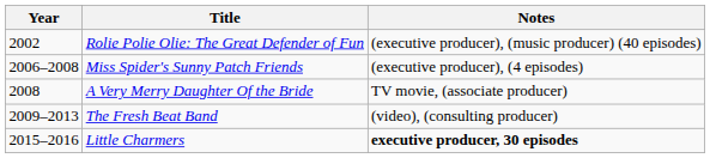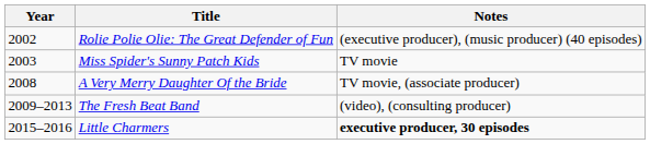+ row: 2003 | Miss Spider's Sunny Patch Kids | TV movie
- row: 2006–2008 | Miss Spider's Sunny Patch Friends | (executive producer), (4 episodes)
